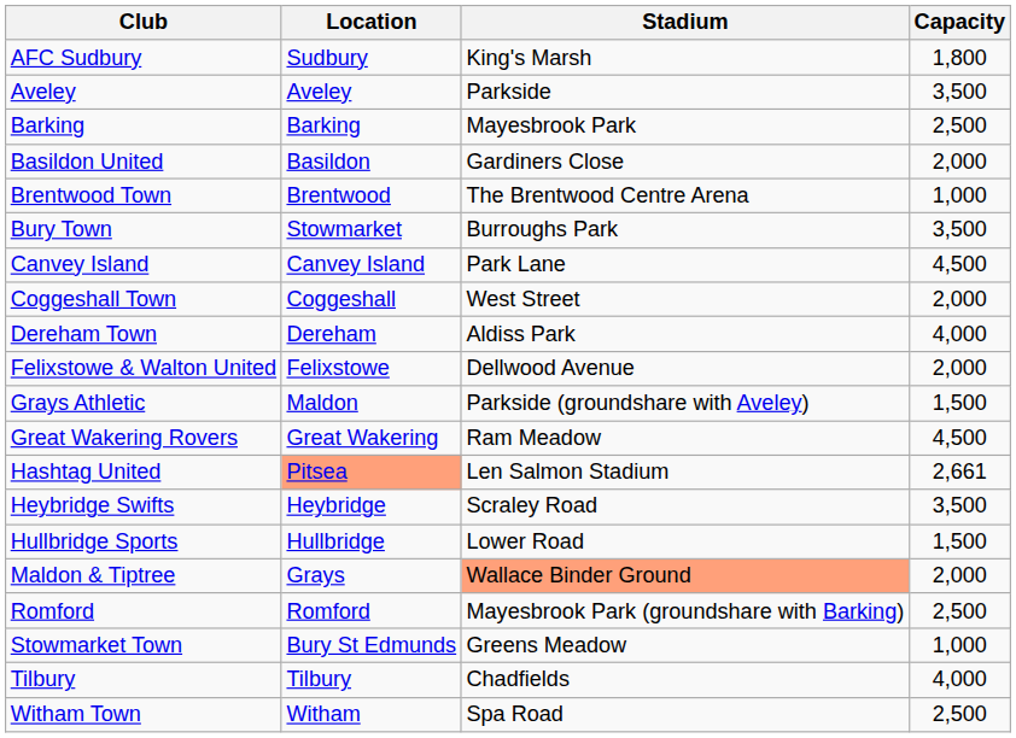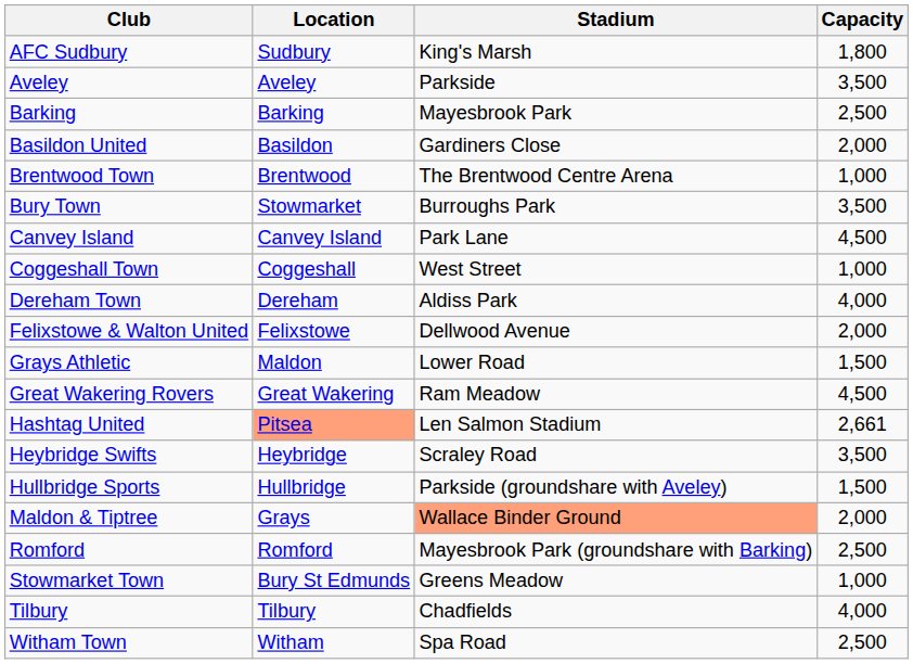Coggeshall Town | Capacity: 2,000 -> 1,000
Grays Athletic | Stadium: Parkside (groundshare with Aveley) -> Lower Road
Hullbridge Sports | Stadium: Lower Road -> Parkside (groundshare with Aveley)
